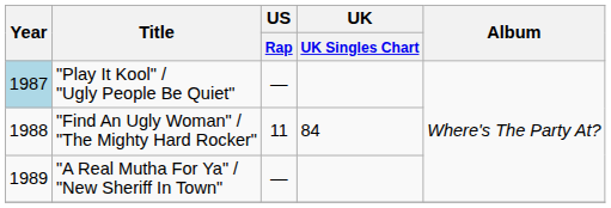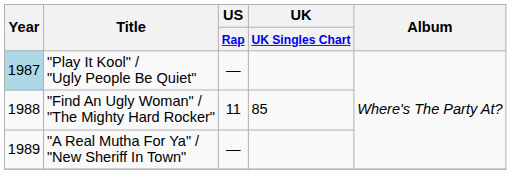"Find An Ugly Woman" / "The Mighty Hard Rocker" | UK / UK Singles Chart: 84 -> 85
